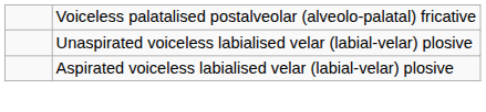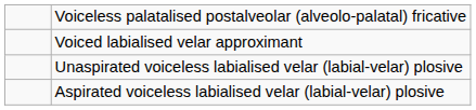+ row: Voiced labialised velar approximant
